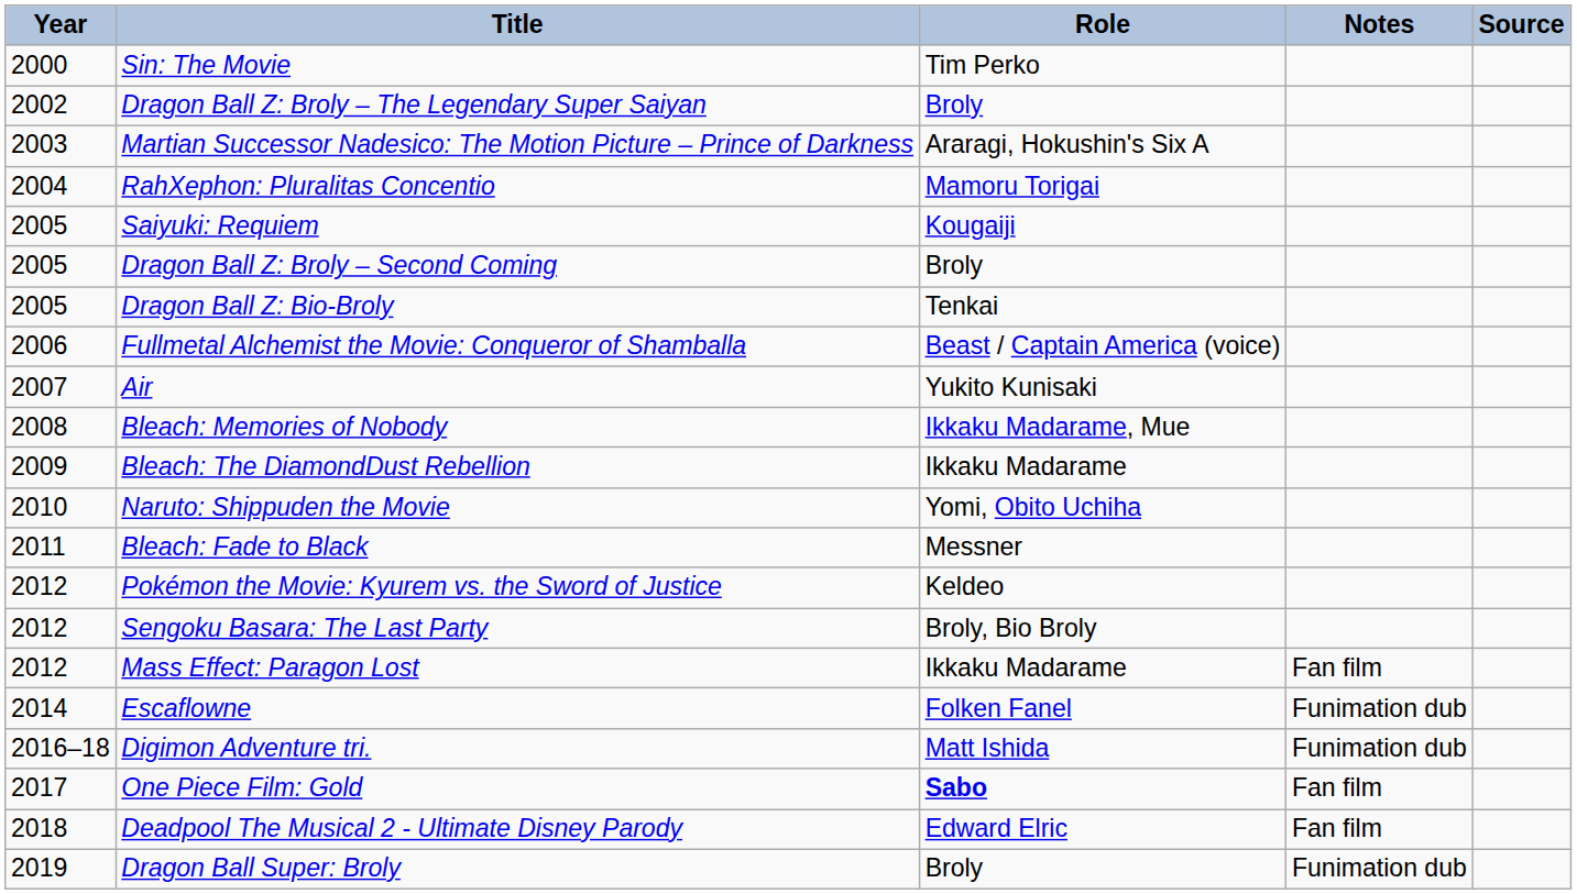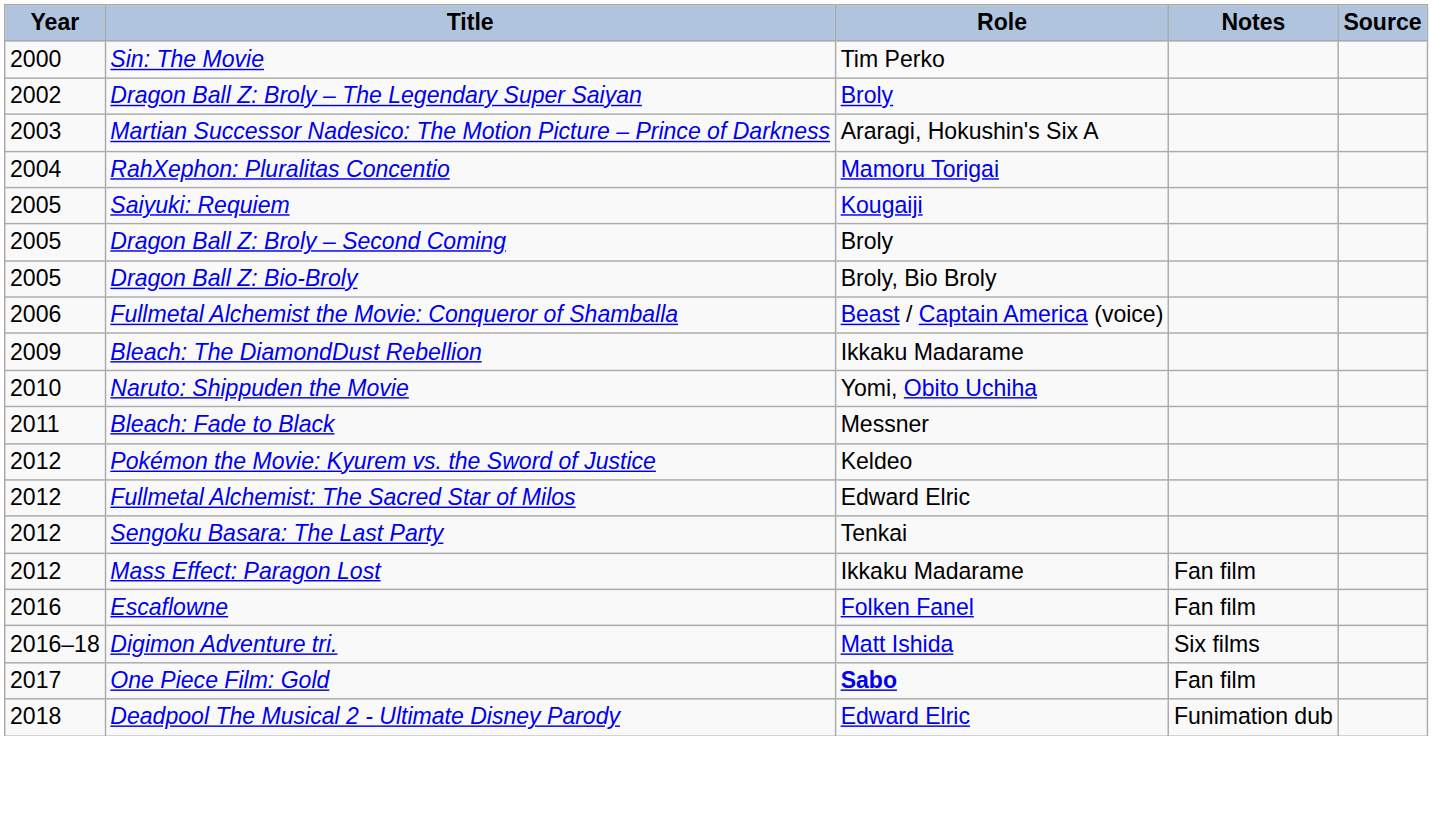Dragon Ball Z: Bio-Broly | Role: Tenkai -> Broly, Bio Broly
- row: 2007 | Air | Yukito Kunisaki
- row: 2008 | Bleach: Memories of Nobody | Ikkaku Madarame, Mue
+ row: 2012 | Fullmetal Alchemist: The Sacred Star of Milos | Edward Elric
Sengoku Basara: The Last Party | Role: Broly, Bio Broly -> Tenkai
Escaflowne | Year: 2014 -> 2016
Escaflowne | Notes: Funimation dub -> Fan film
Digimon Adventure tri. | Notes: Funimation dub -> Six films
Deadpool The Musical 2 - Ultimate Disney Parody | Notes: Fan film -> Funimation dub
- row: 2019 | Dragon Ball Super: Broly | Broly | Funimation dub
